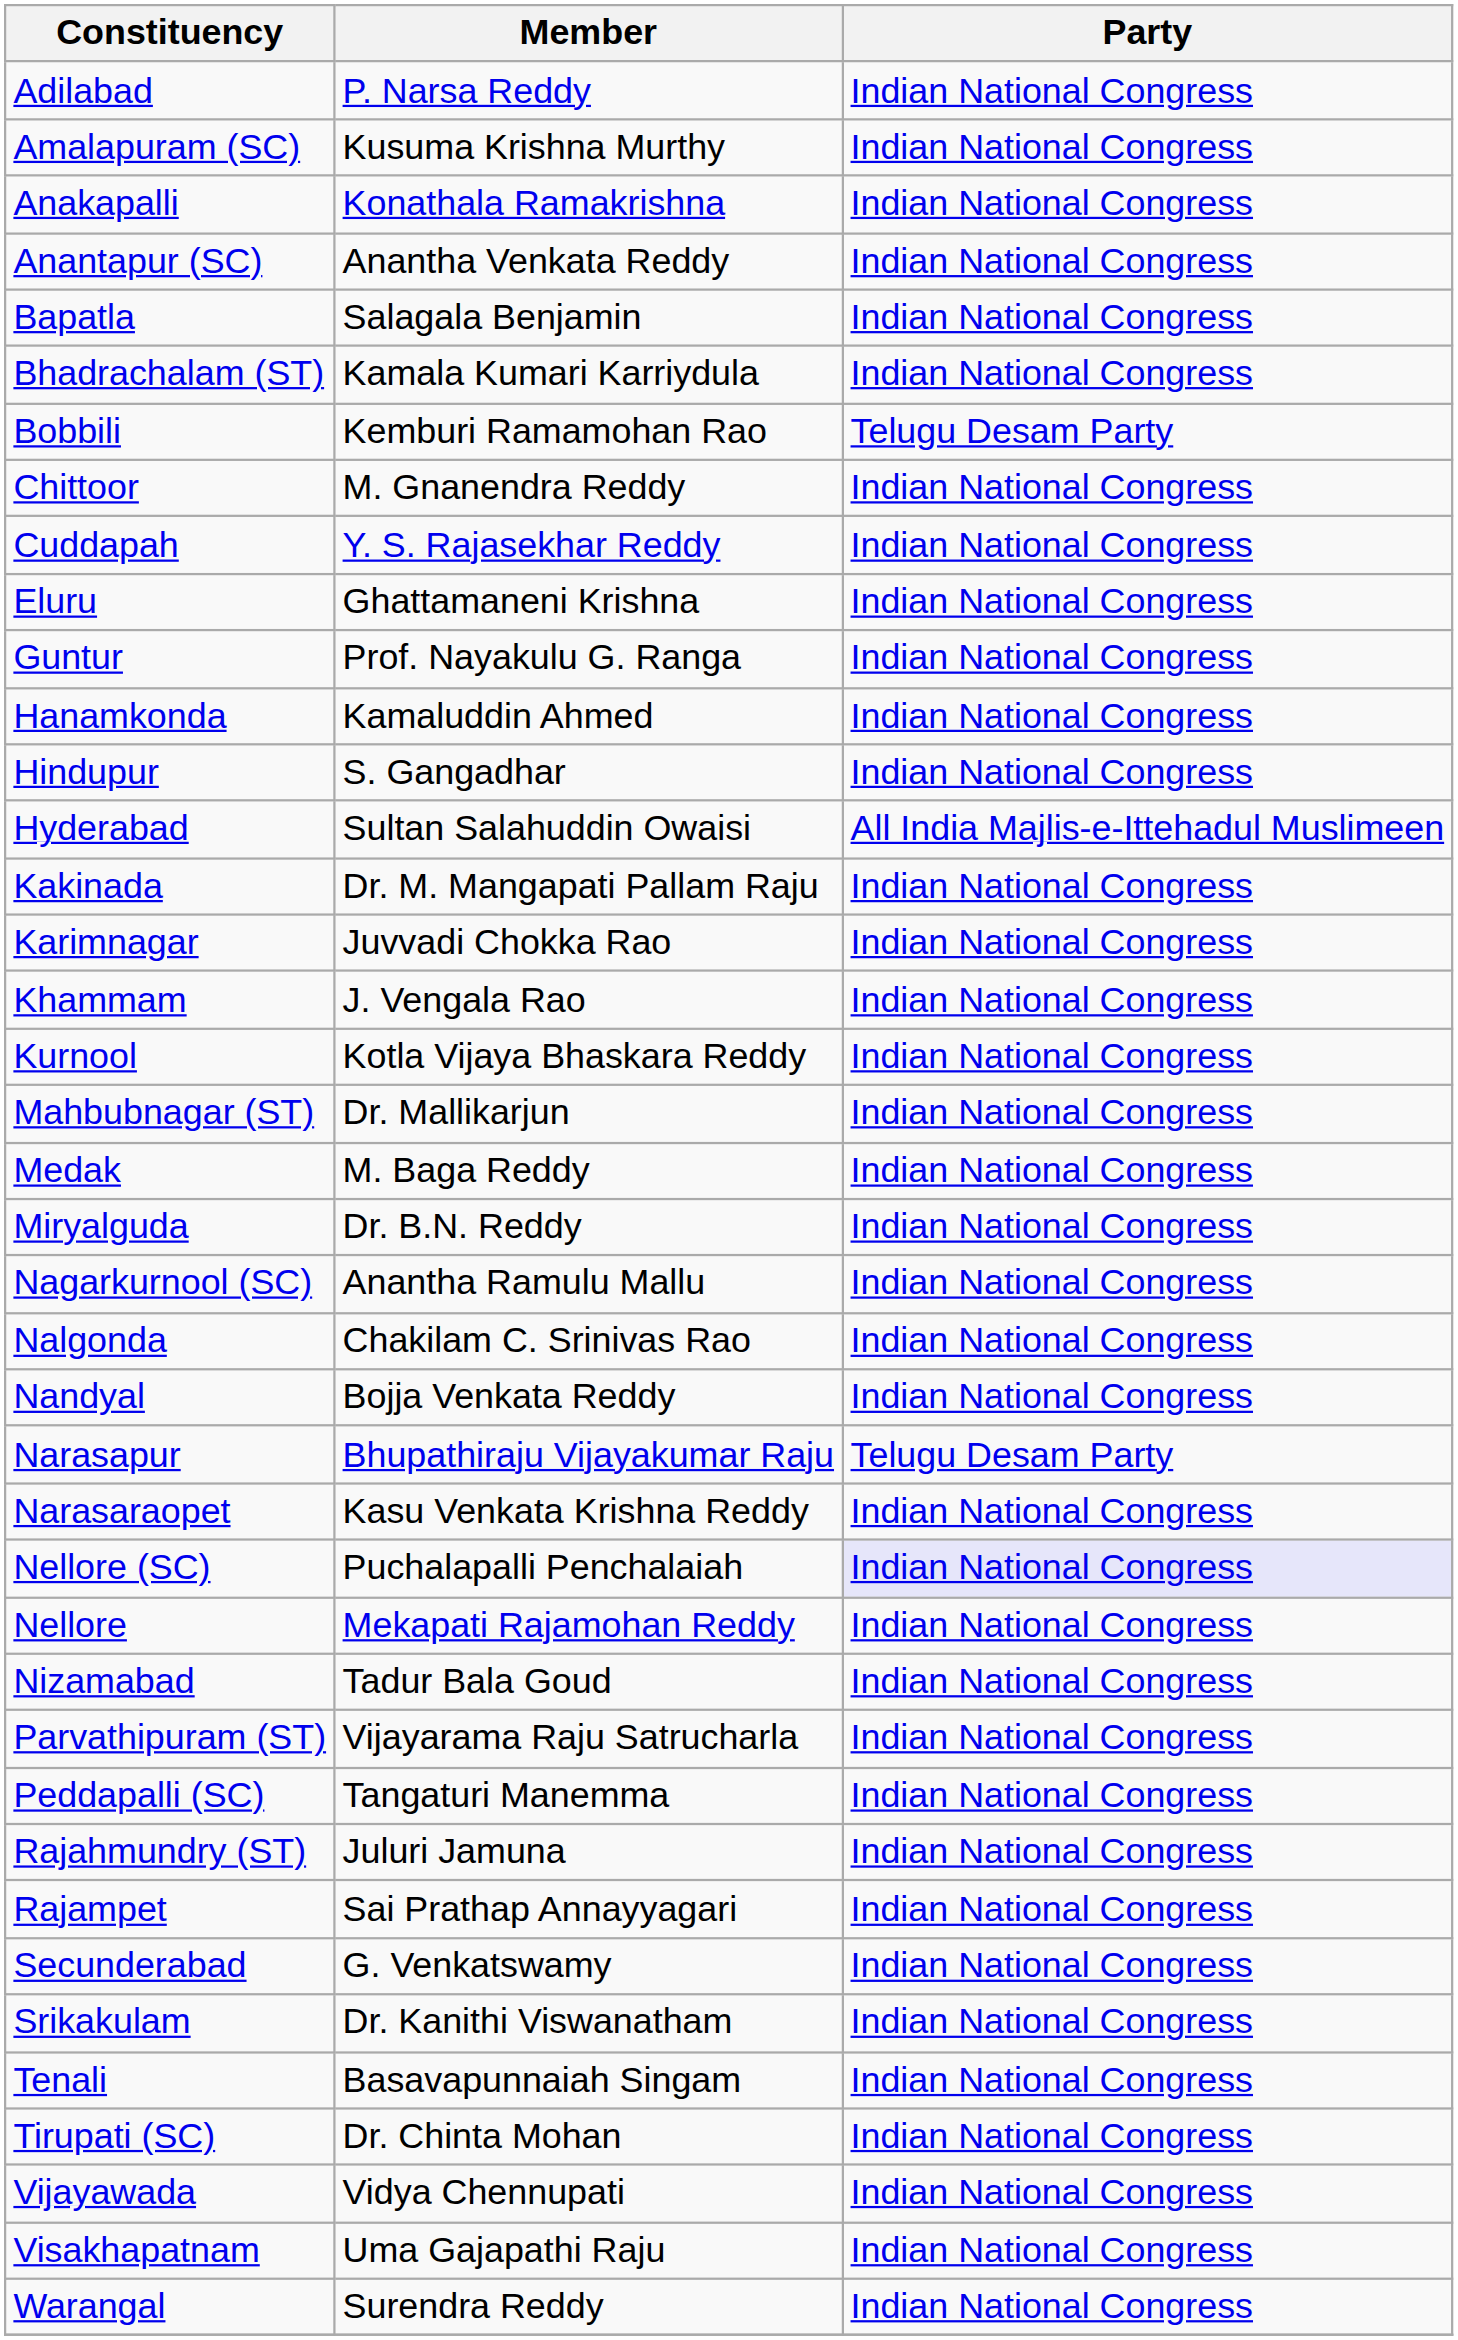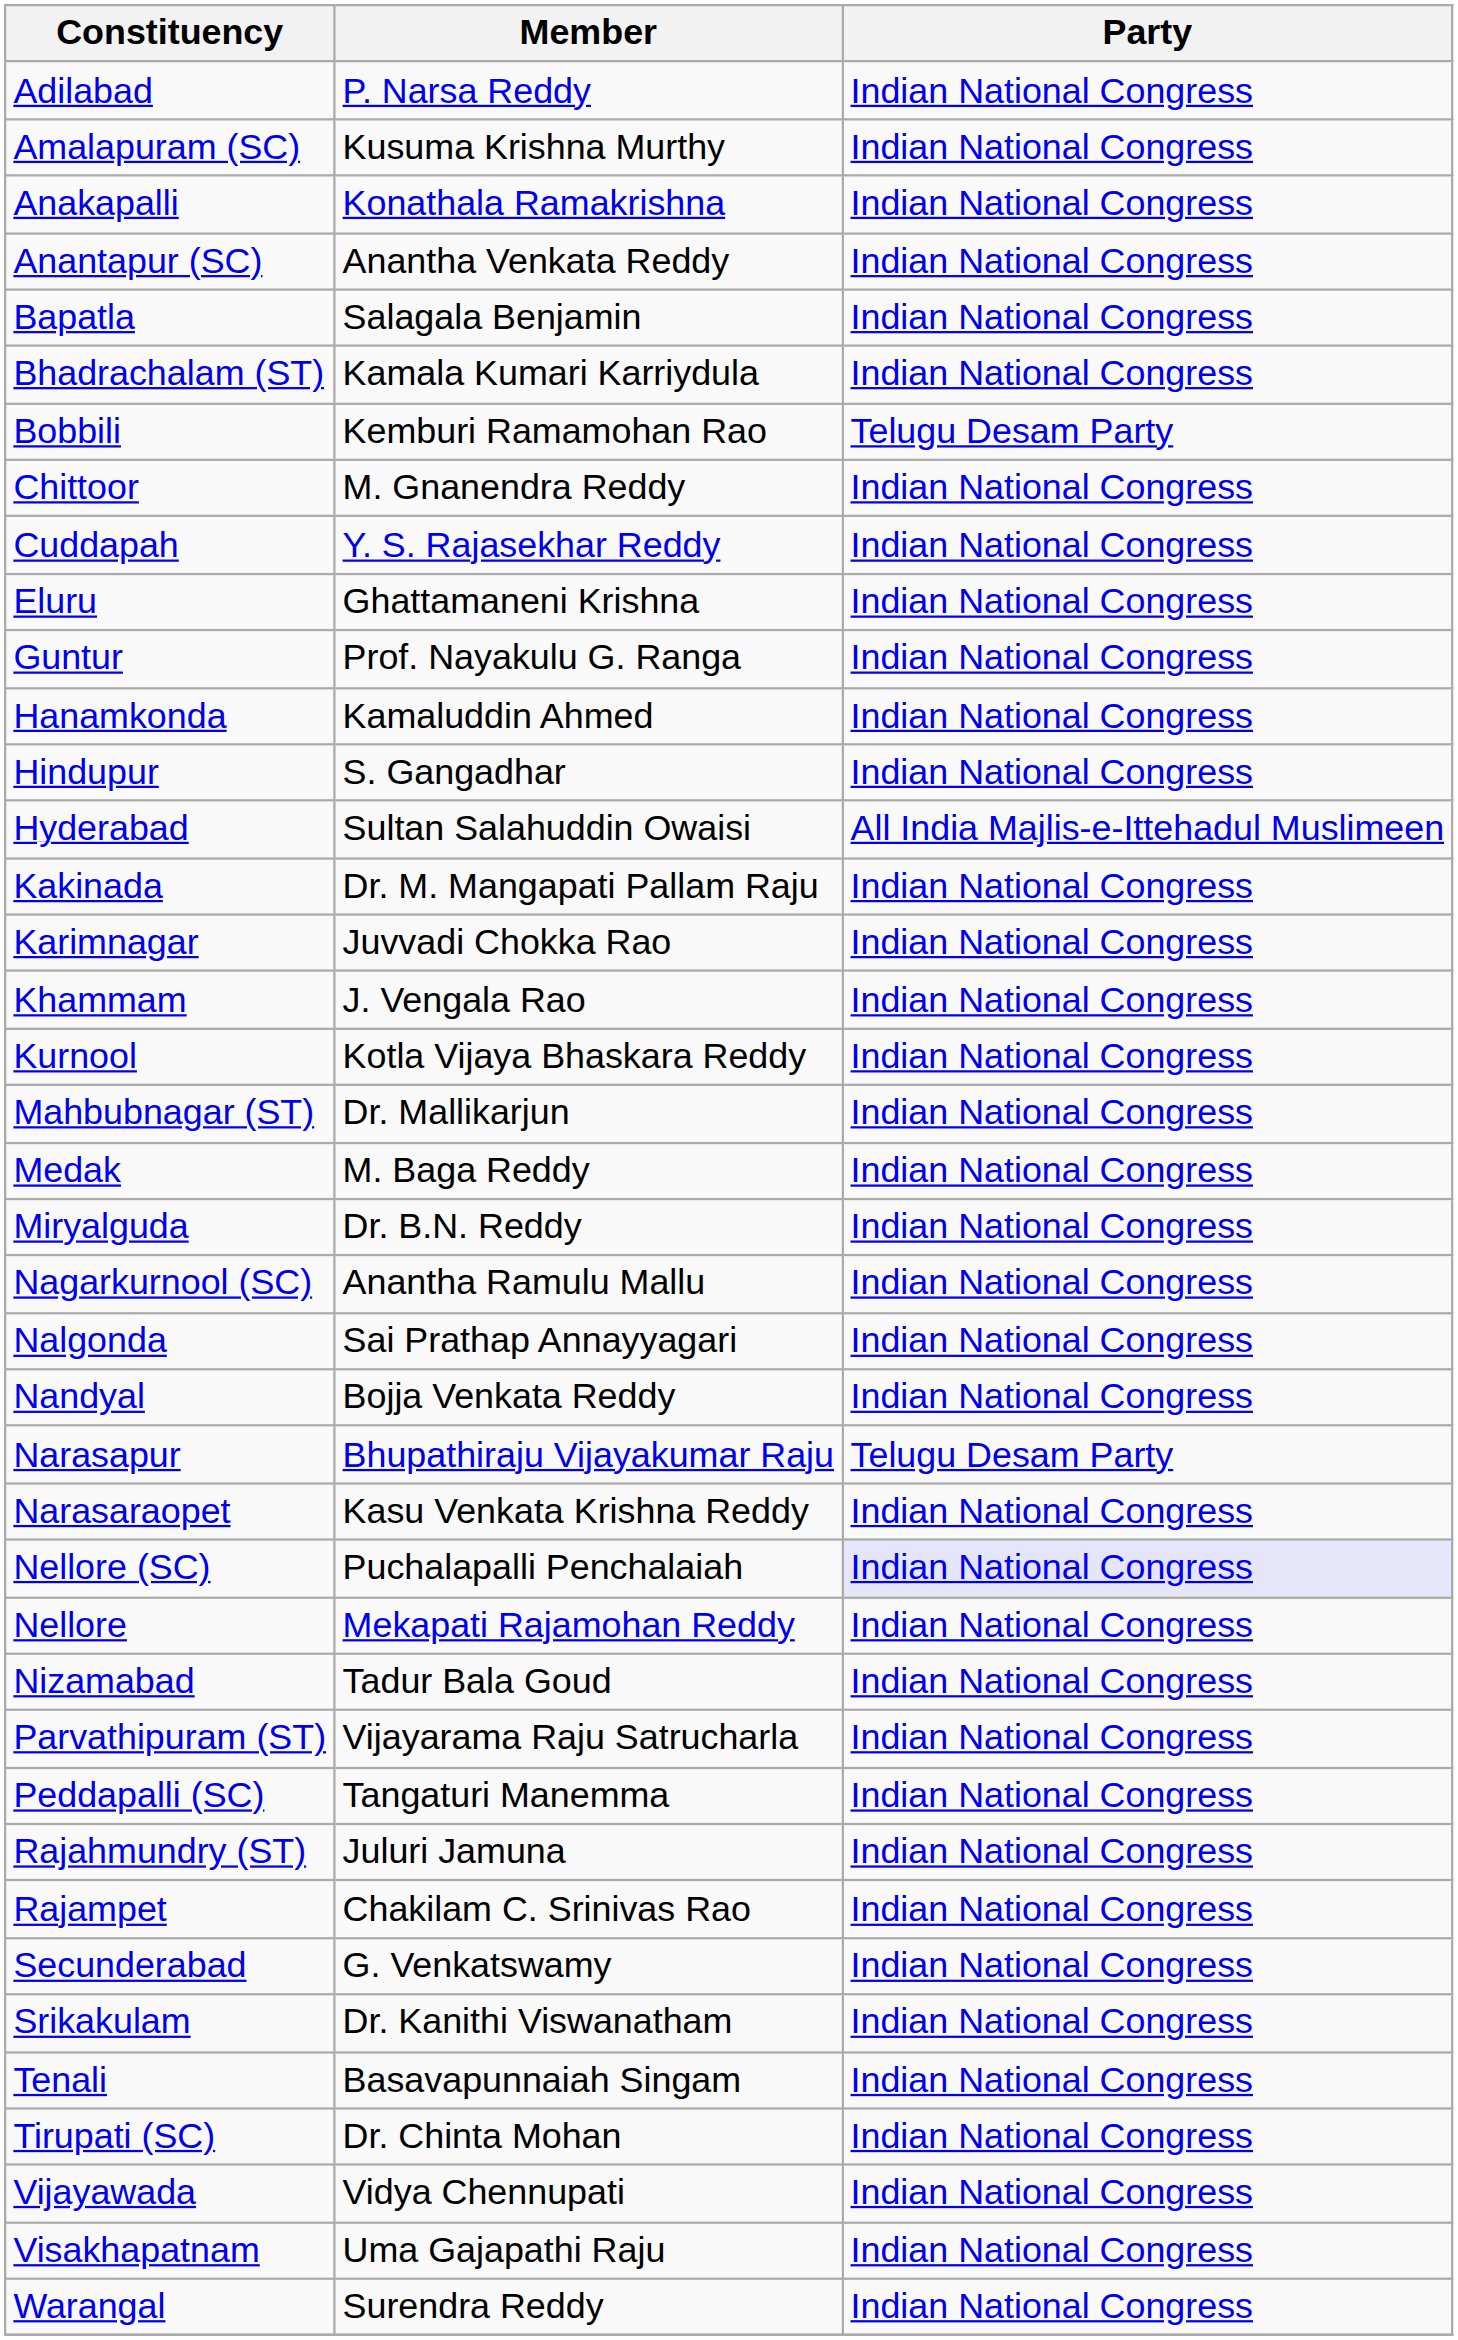Nalgonda | Member: Chakilam C. Srinivas Rao -> Sai Prathap Annayyagari
Rajampet | Member: Sai Prathap Annayyagari -> Chakilam C. Srinivas Rao
